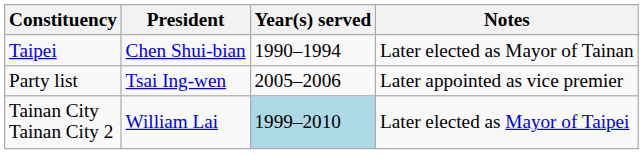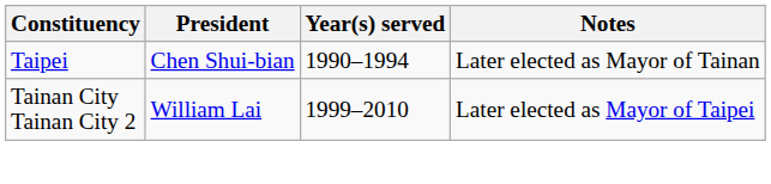- row: Party list | Tsai Ing-wen | 2005–2006 | Later appointed as vice premier
Tainan City Tainan City 2 | Year(s) served: lightblue background -> no background
